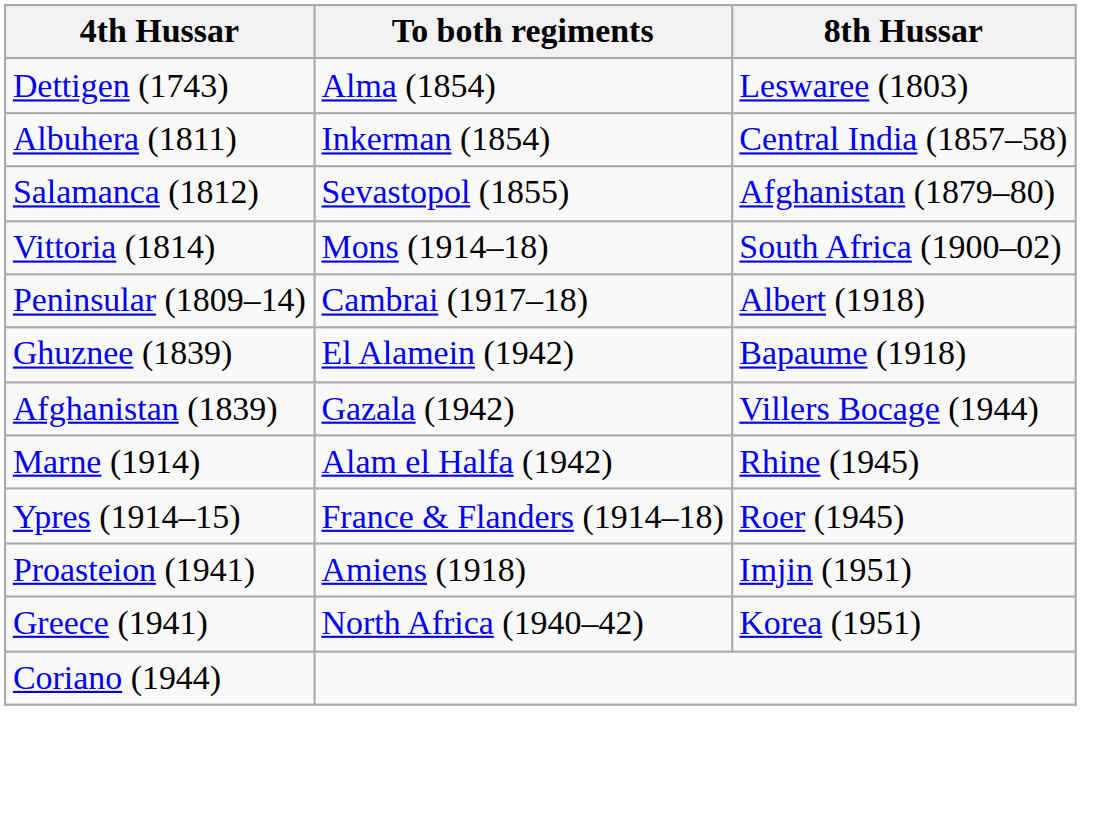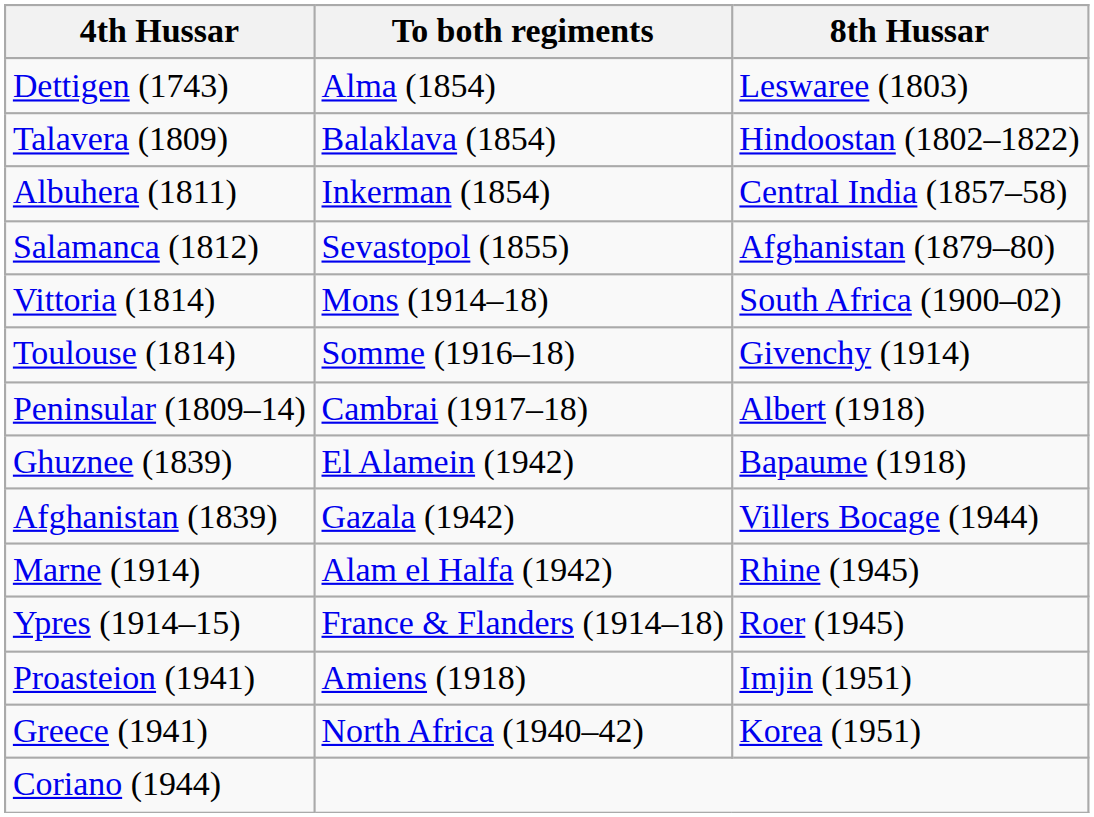+ row: Talavera (1809) | Balaklava (1854) | Hindoostan (1802–1822)
+ row: Toulouse (1814) | Somme (1916–18) | Givenchy (1914)
